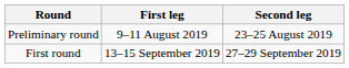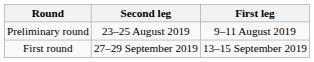columns swapped: First leg <-> Second leg
